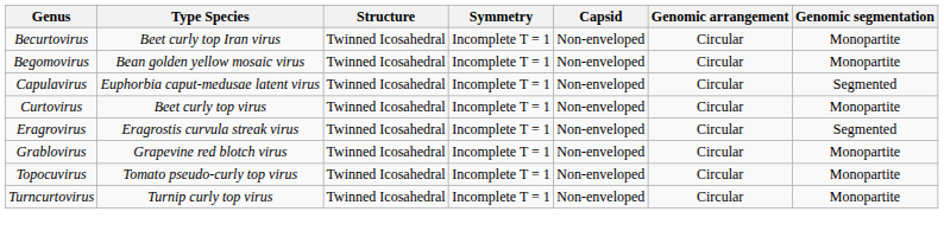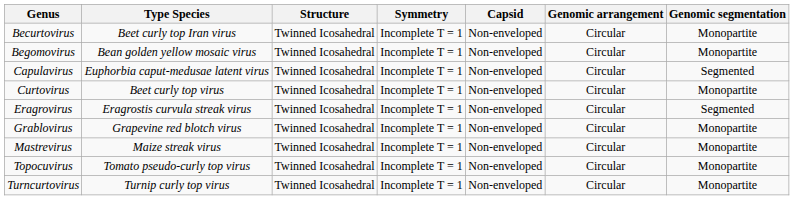+ row: Mastrevirus | Maize streak virus | Twinned Icosahedral | Incomplete T = 1 | Non-enveloped | Circular | Monopartite
